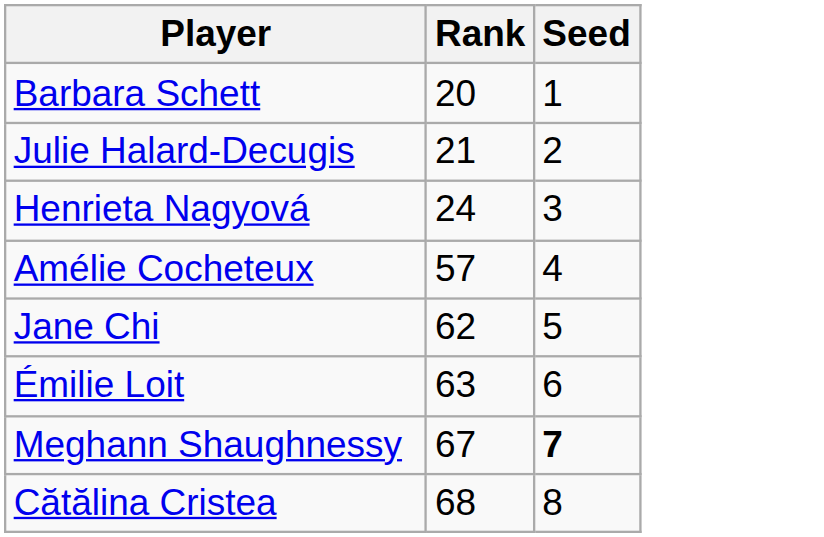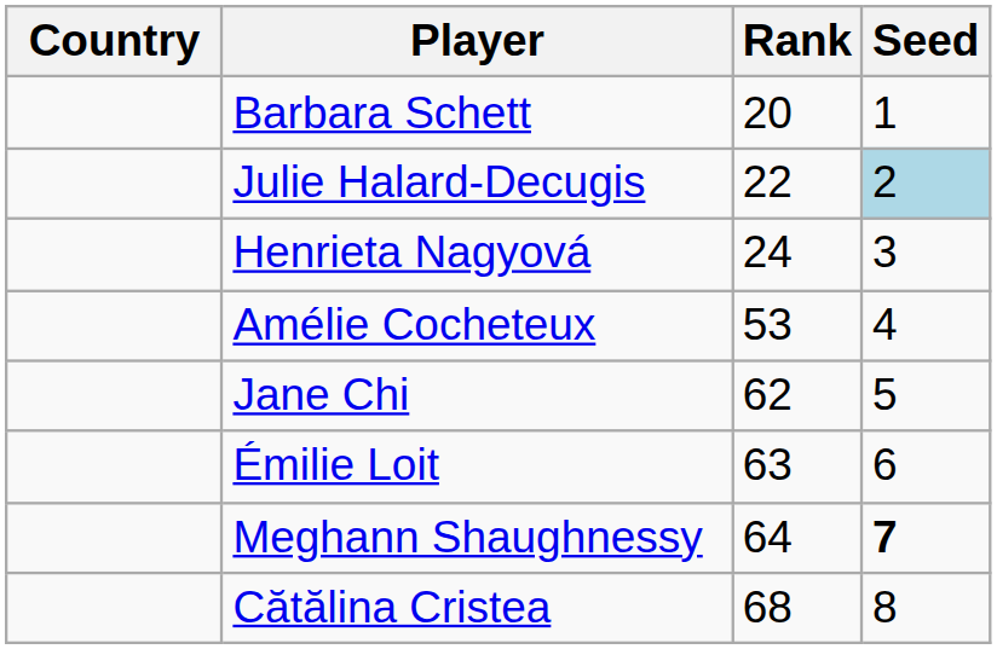+ column: Country
Julie Halard-Decugis | Rank: 21 -> 22
Julie Halard-Decugis | Seed: no background -> lightblue background
Amélie Cocheteux | Rank: 57 -> 53
Meghann Shaughnessy | Rank: 67 -> 64
